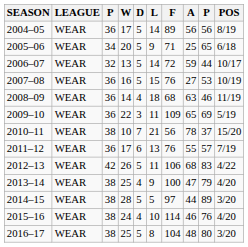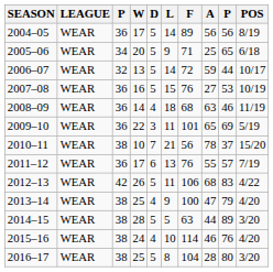2009–10 | F: 109 -> 101
2014–15 | F: 97 -> 63
2016–17 | A: 48 -> 28
